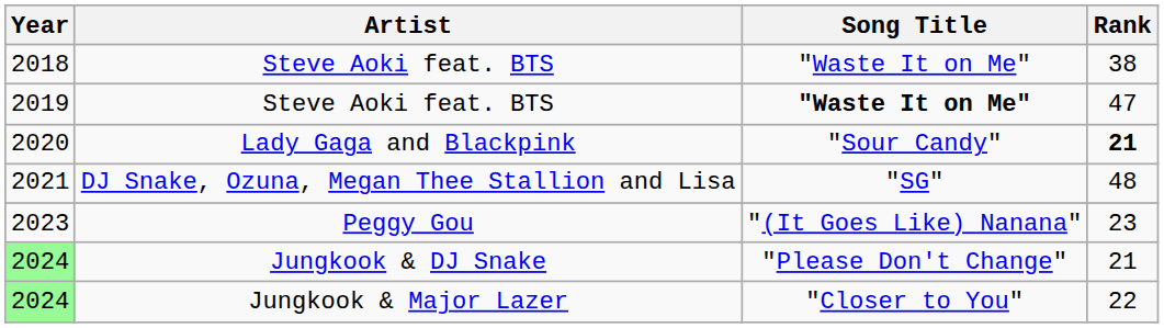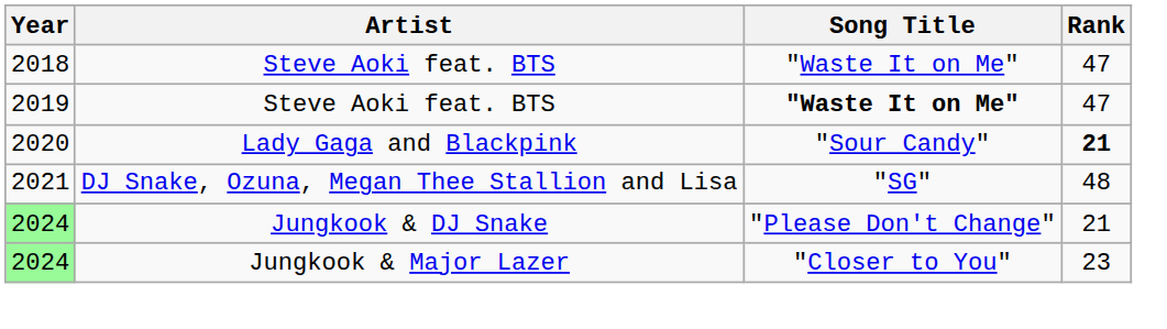2018 | Rank: 38 -> 47
- row: 2023 | Peggy Gou | "(It Goes Like) Nanana" | 23
2024 / Jungkook & Major Lazer | Rank: 22 -> 23
